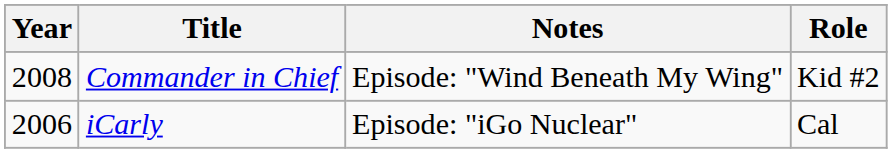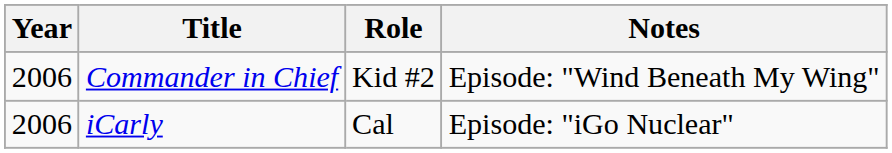columns swapped: Role <-> Notes
Commander in Chief | Year: 2008 -> 2006
